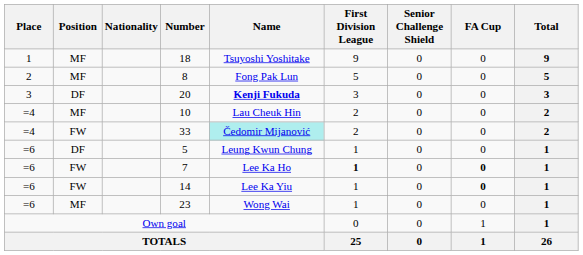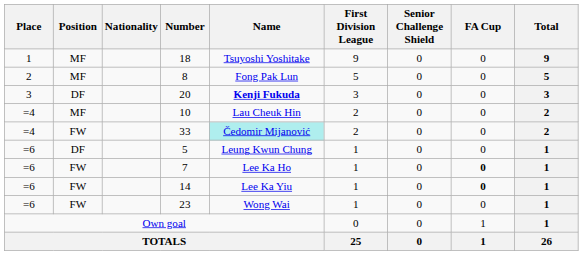7 | First Division League: bold -> normal
23 | Position: MF -> FW
